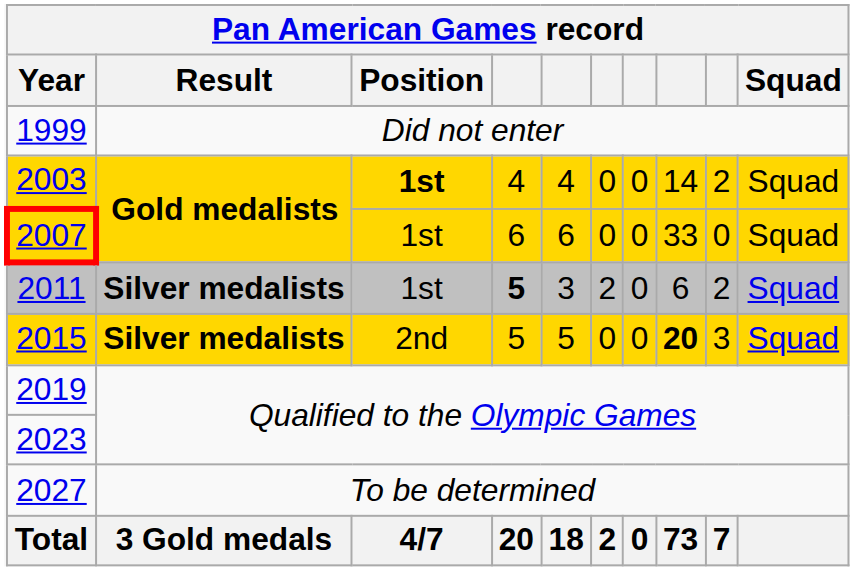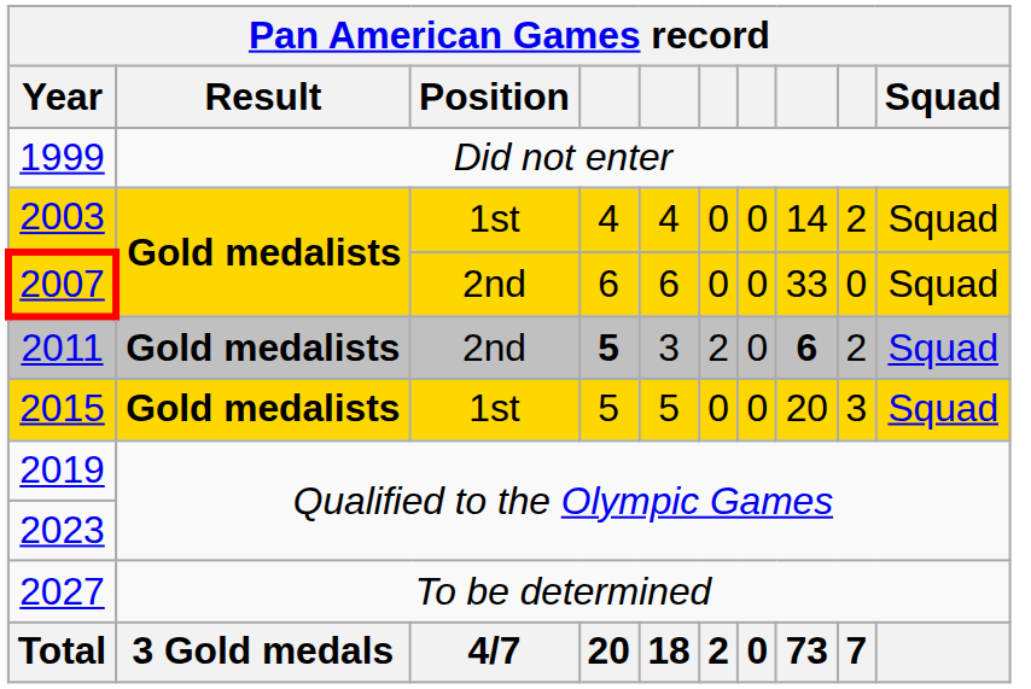2003 | Position: bold -> normal
2007 | Position: 1st -> 2nd
2011 | Result: Silver medalists -> Gold medalists
2011 | Position: 1st -> 2nd
2011 | column 8: normal -> bold
2015 | Result: Silver medalists -> Gold medalists
2015 | Position: 2nd -> 1st
2015 | column 8: bold -> normal
